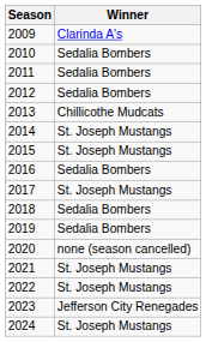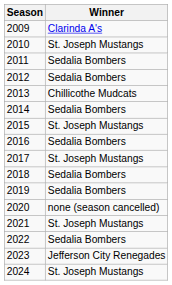2010 | Winner: Sedalia Bombers -> St. Joseph Mustangs
2014 | Winner: St. Joseph Mustangs -> Sedalia Bombers
2022 | Winner: St. Joseph Mustangs -> Sedalia Bombers
